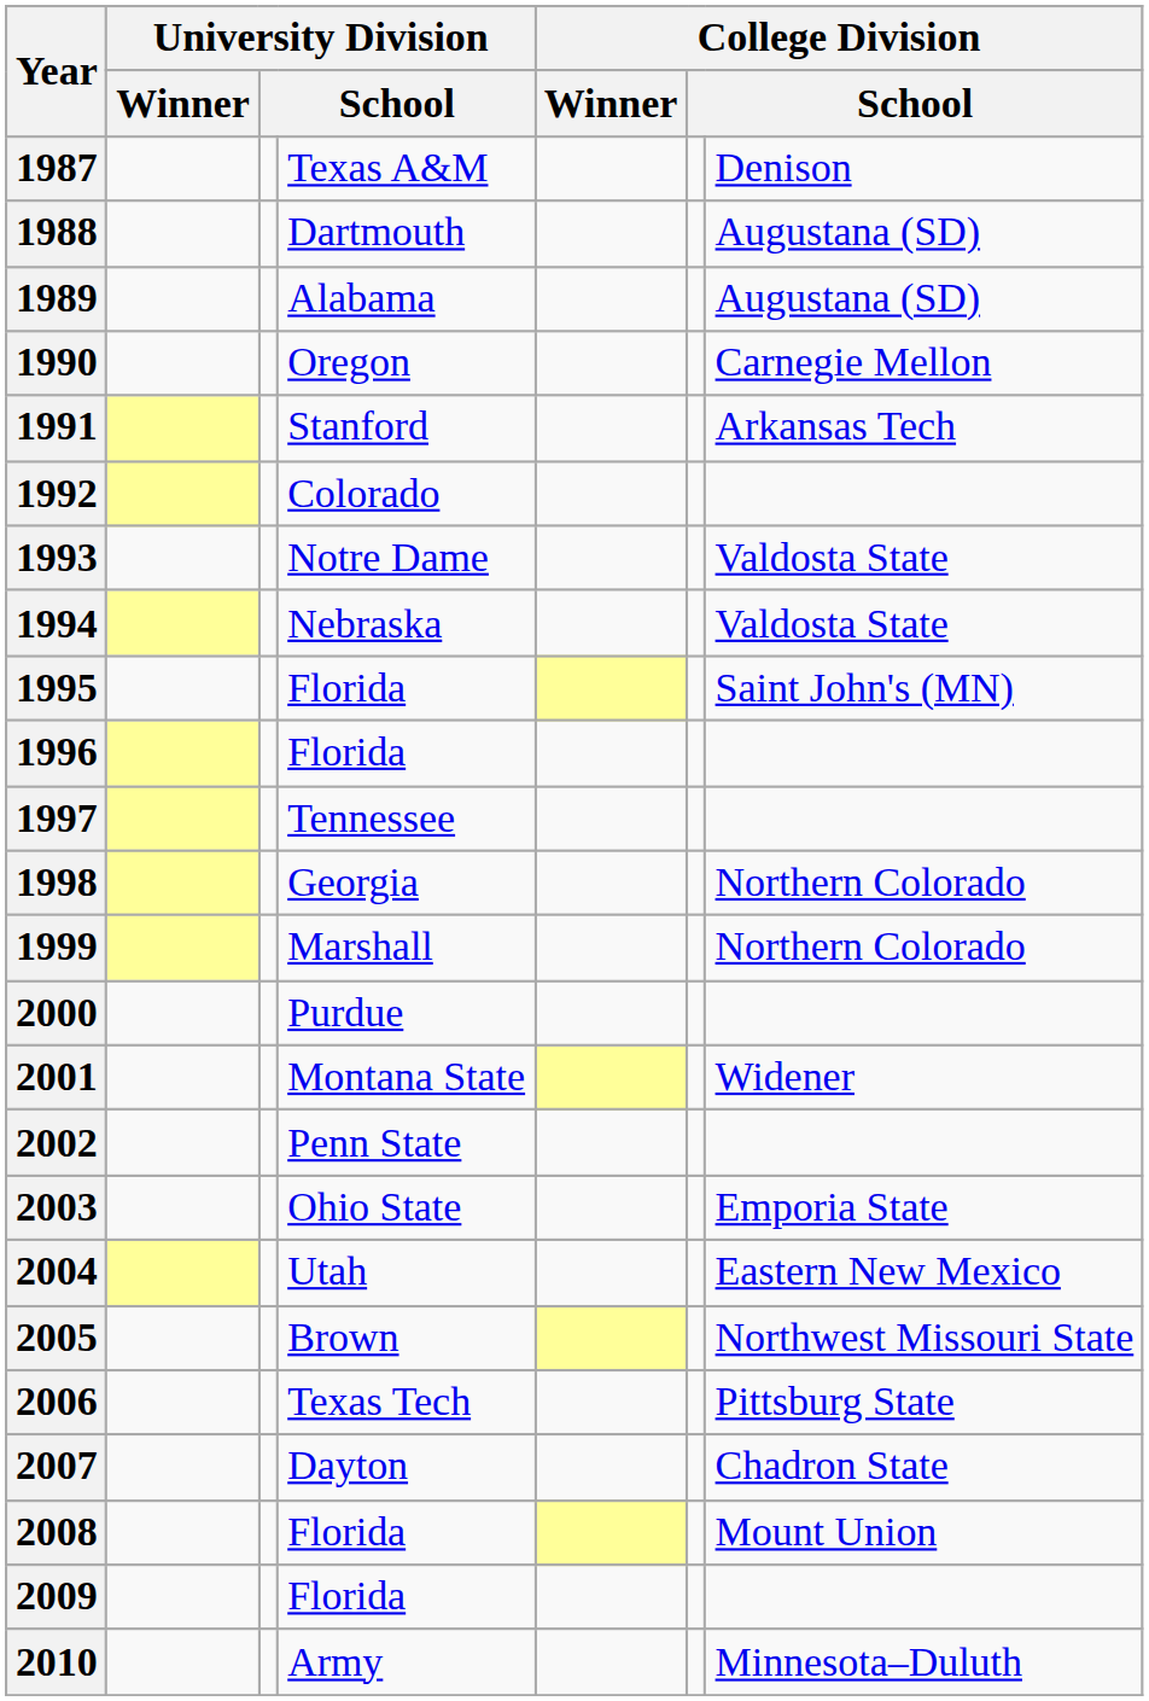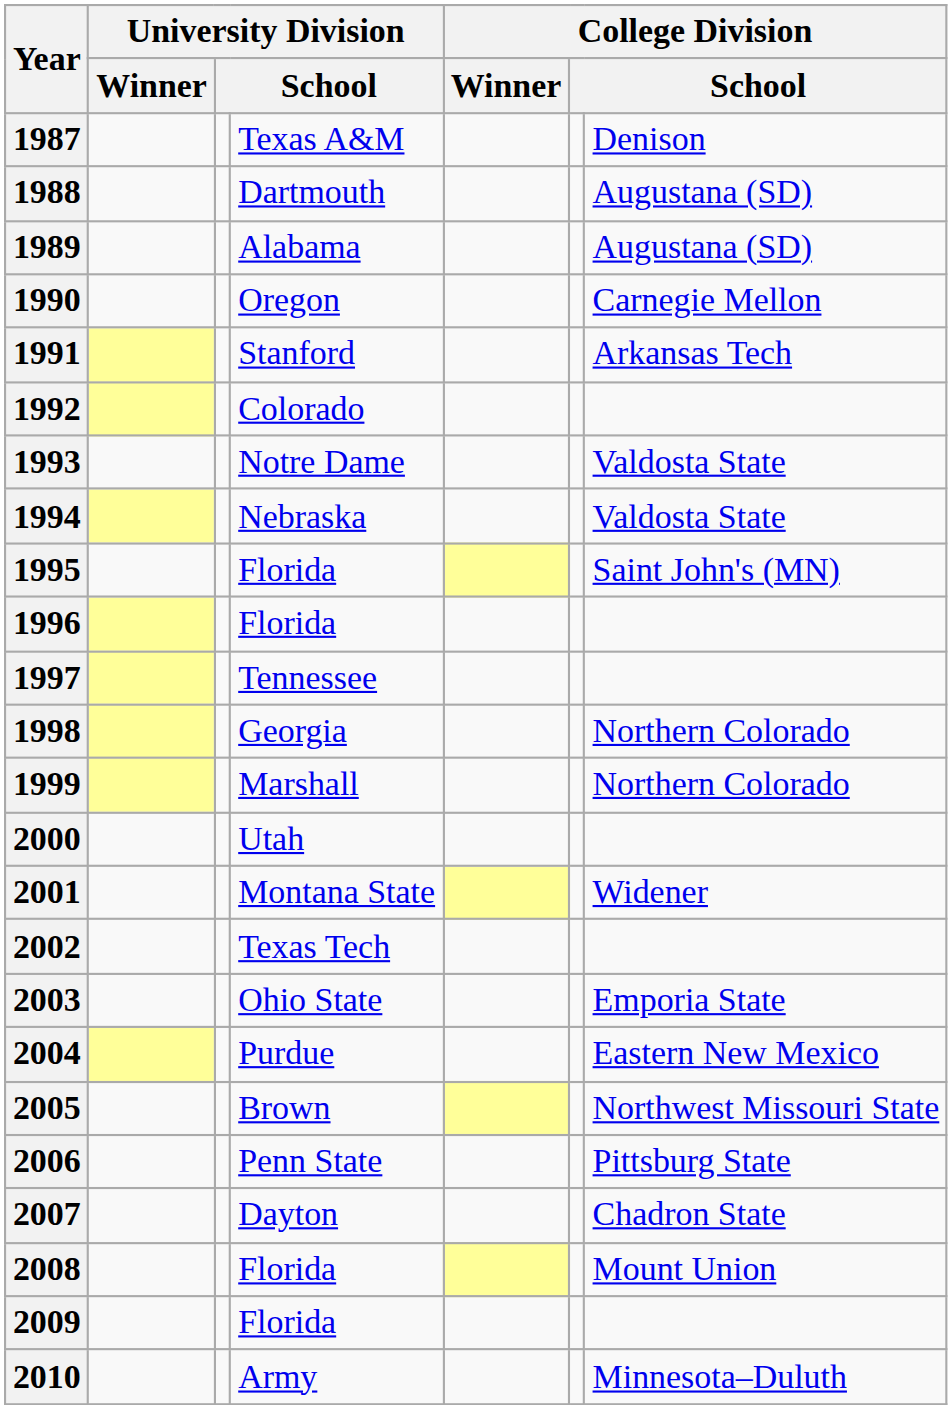2000 | column 4: Purdue -> Utah
2002 | column 4: Penn State -> Texas Tech
2004 | column 4: Utah -> Purdue
2006 | column 4: Texas Tech -> Penn State
